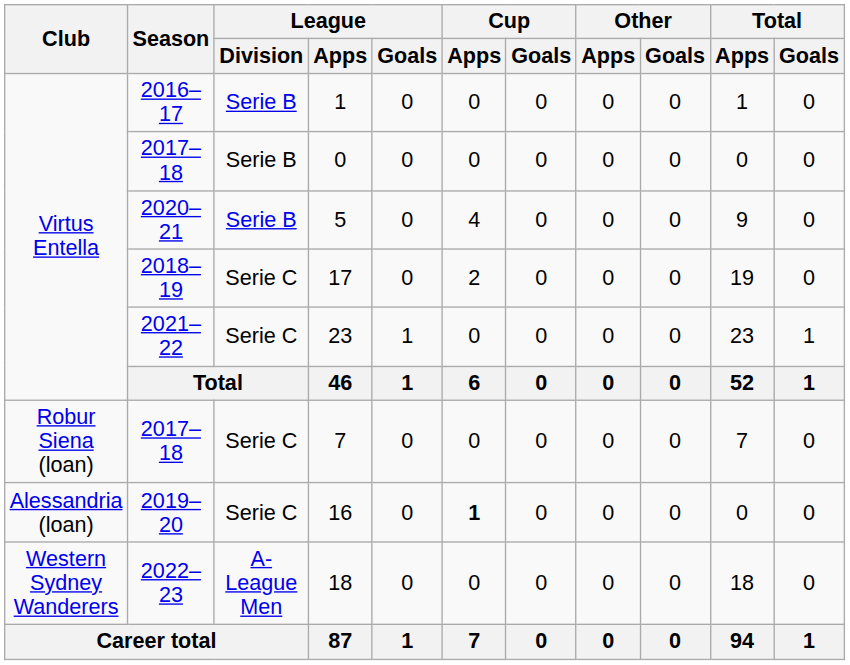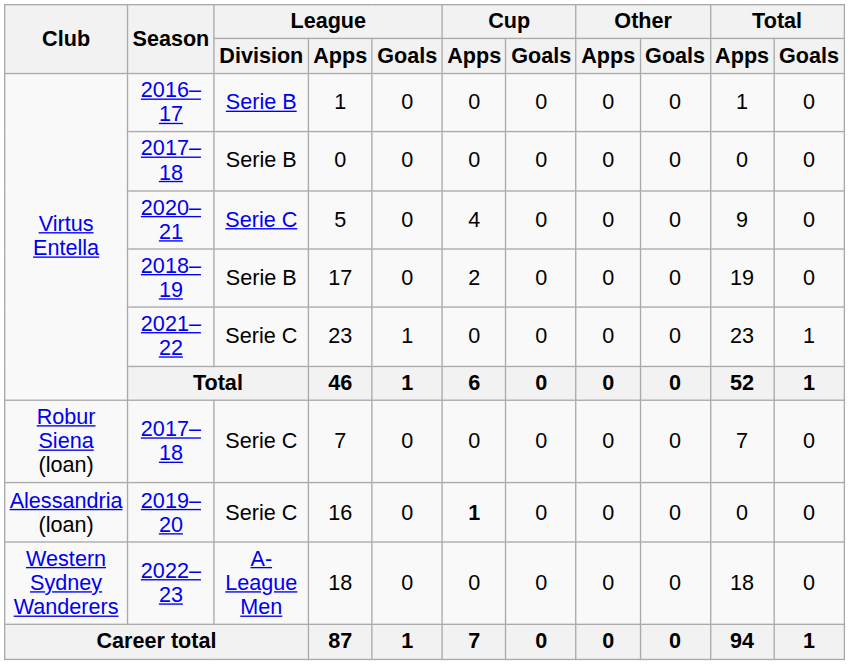5 | League / Division: Serie B -> Serie C
17 | League / Division: Serie C -> Serie B
